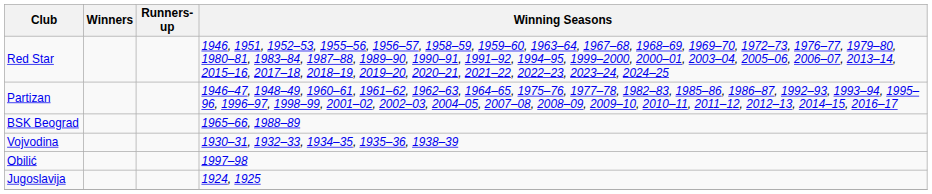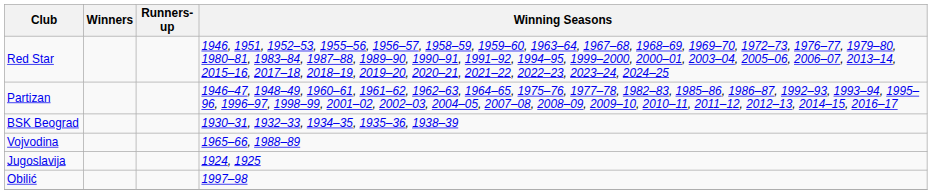BSK Beograd | Winning Seasons: 1965–66, 1988–89 -> 1930–31, 1932–33, 1934–35, 1935–36, 1938–39
Vojvodina | Winning Seasons: 1930–31, 1932–33, 1934–35, 1935–36, 1938–39 -> 1965–66, 1988–89
rows swapped: Jugoslavija <-> Obilić
